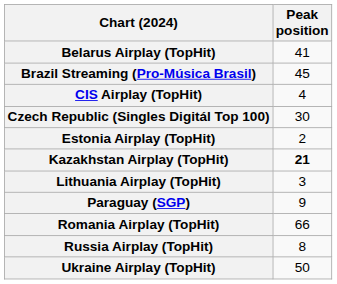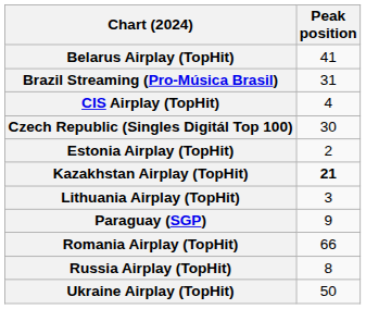Brazil Streaming (Pro-Música Brasil) | Peak position: 45 -> 31
